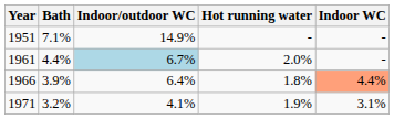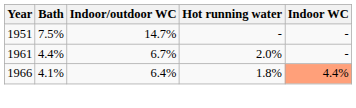1951 | Bath: 7.1% -> 7.5%
1951 | Indoor/outdoor WC: 14.9% -> 14.7%
1961 | Indoor/outdoor WC: lightblue background -> no background
1966 | Bath: 3.9% -> 4.1%
- row: 1971 | 3.2% | 4.1% | 1.9% | 3.1%
